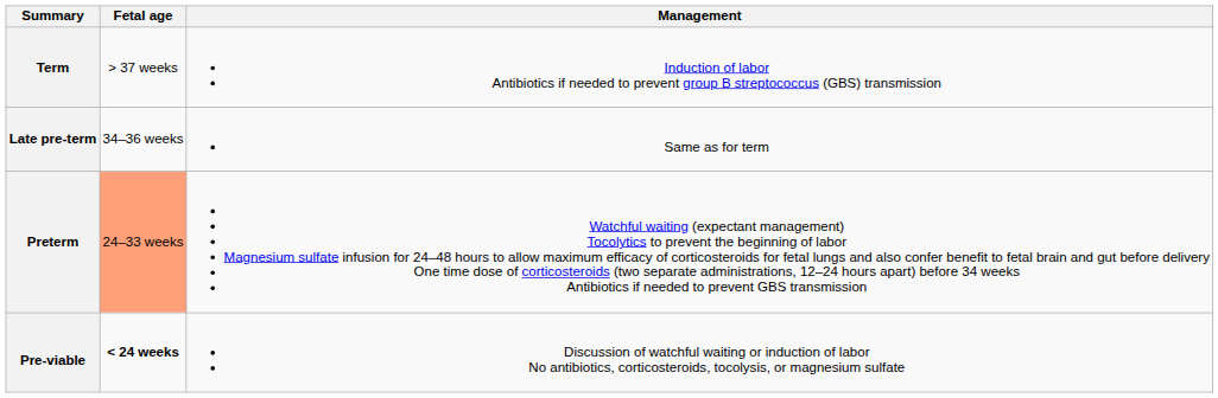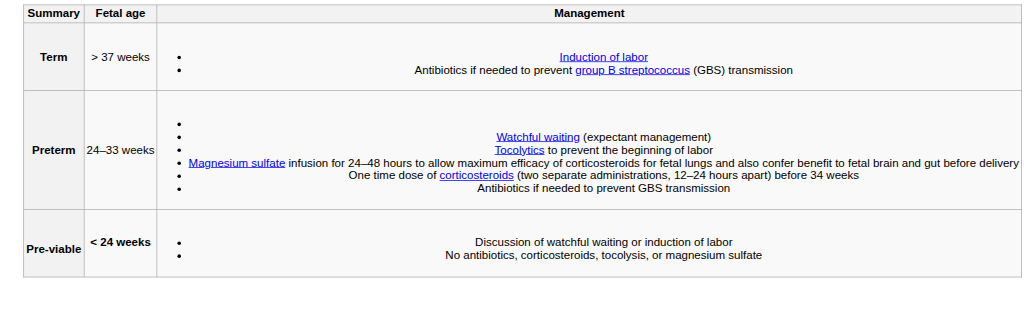- row: Late pre-term | 34–36 weeks | Same as for term
Preterm | Fetal age: lightsalmon background -> no background
